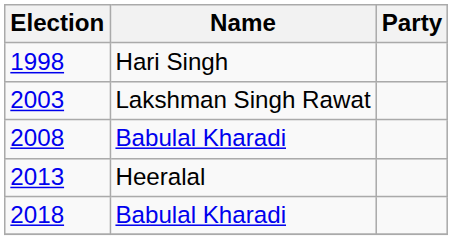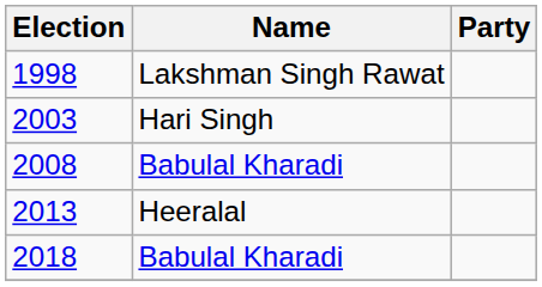1998 | Name: Hari Singh -> Lakshman Singh Rawat
2003 | Name: Lakshman Singh Rawat -> Hari Singh
